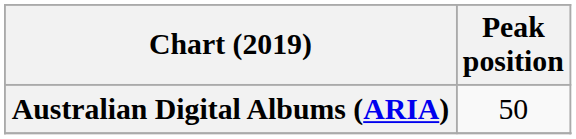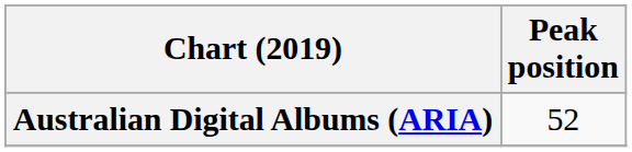Australian Digital Albums (ARIA) | Peak position: 50 -> 52
